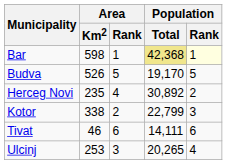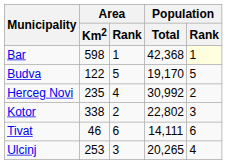Bar | Population / Total: khaki background -> no background
Budva | Area / Km2: 526 -> 122
Herceg Novi | Population / Total: 30,892 -> 30,992
Kotor | Population / Total: 22,799 -> 22,802
